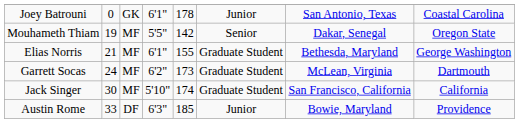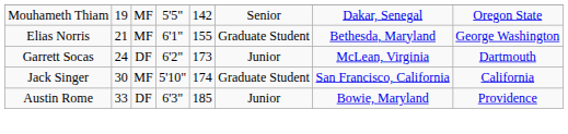- row: Joey Batrouni | 0 | GK | 6'1" | 178 | Junior | San Antonio, Texas | Coastal Carolina
Garrett Socas | column 3: MF -> DF
Garrett Socas | column 6: Graduate Student -> Junior
